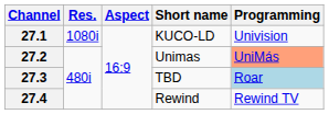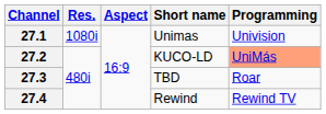27.1 | Short name: KUCO-LD -> Unimas
27.2 | Short name: Unimas -> KUCO-LD
27.3 | Programming: lightblue background -> no background
